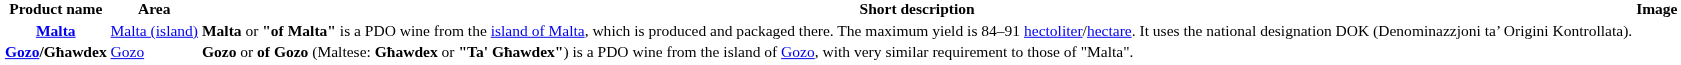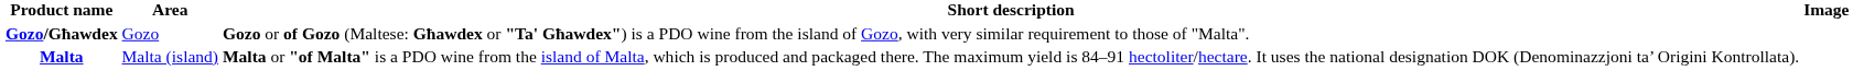rows swapped: Malta <-> Gozo/Għawdex
